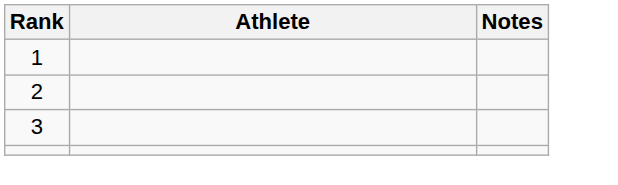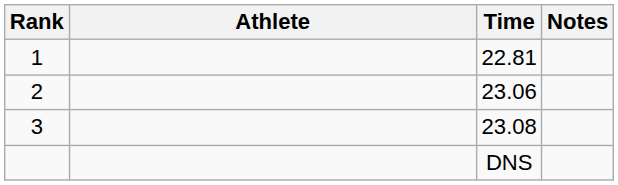+ column: Time | 22.81 | 23.06 | 23.08 | DNS
